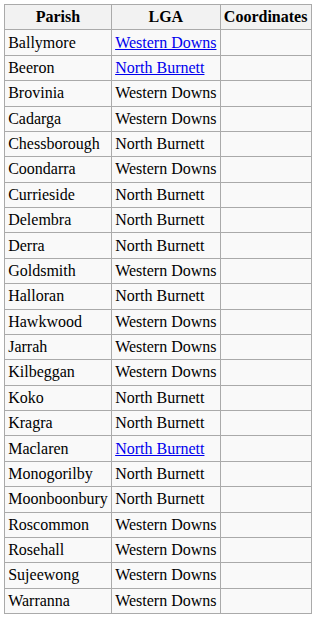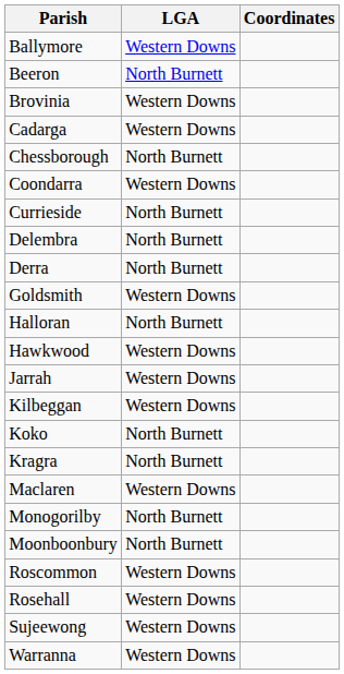Maclaren | LGA: North Burnett -> Western Downs
